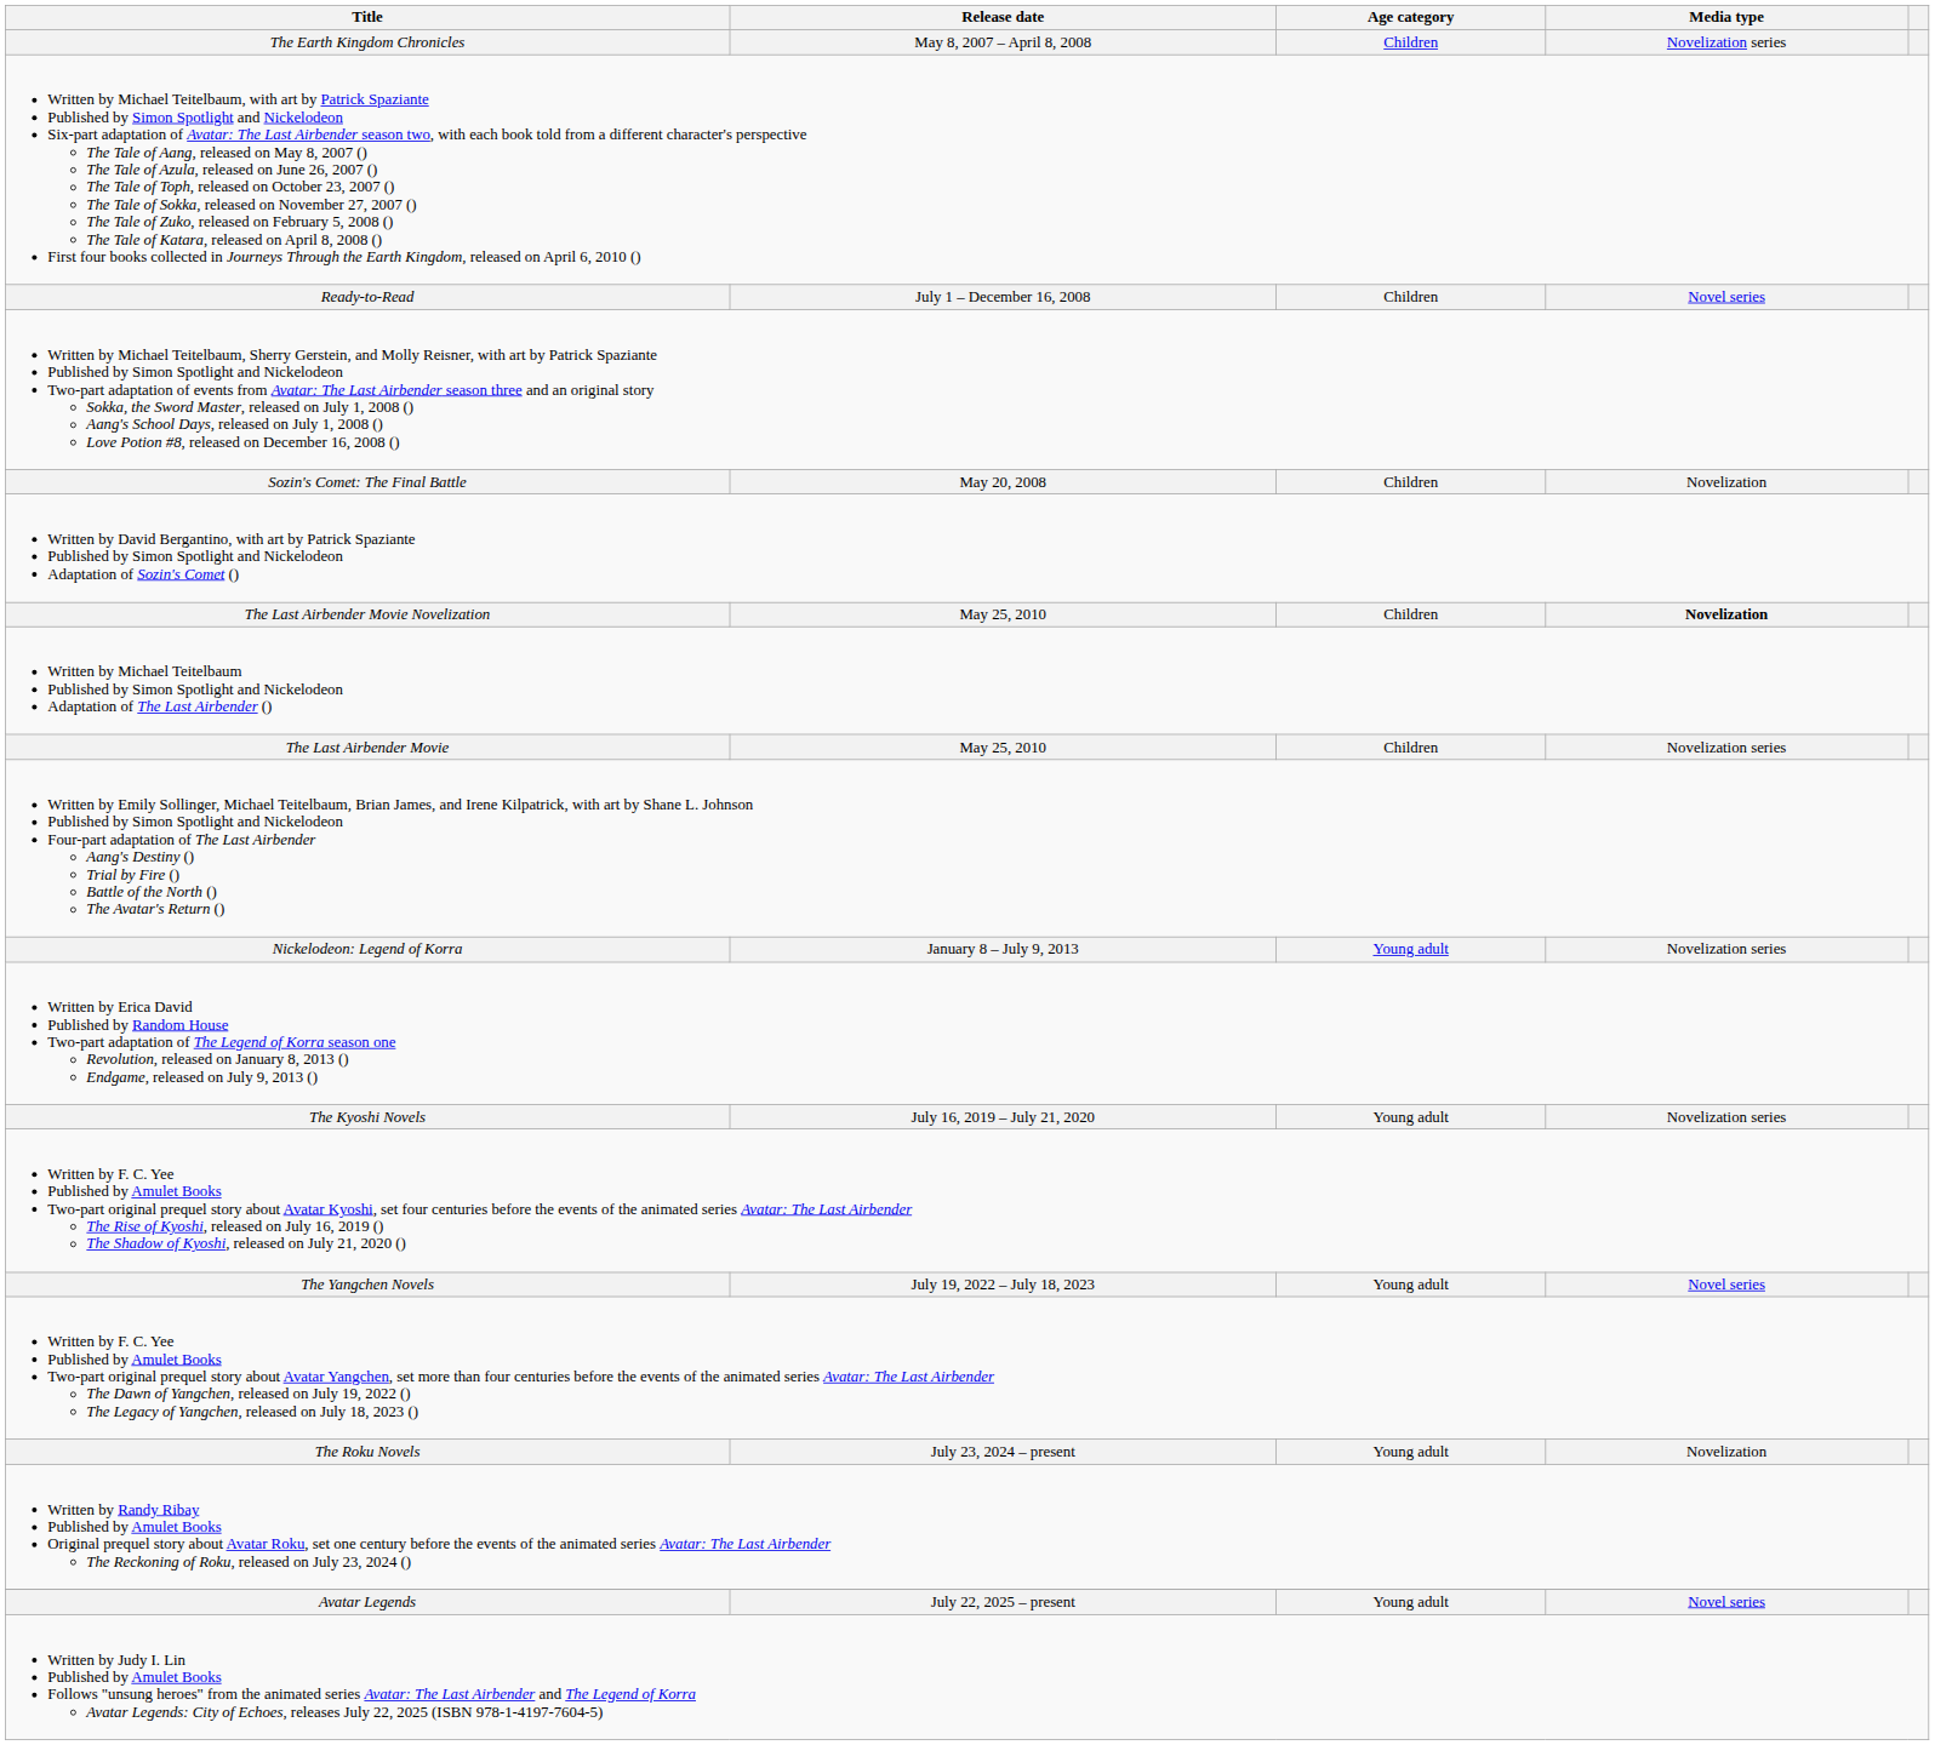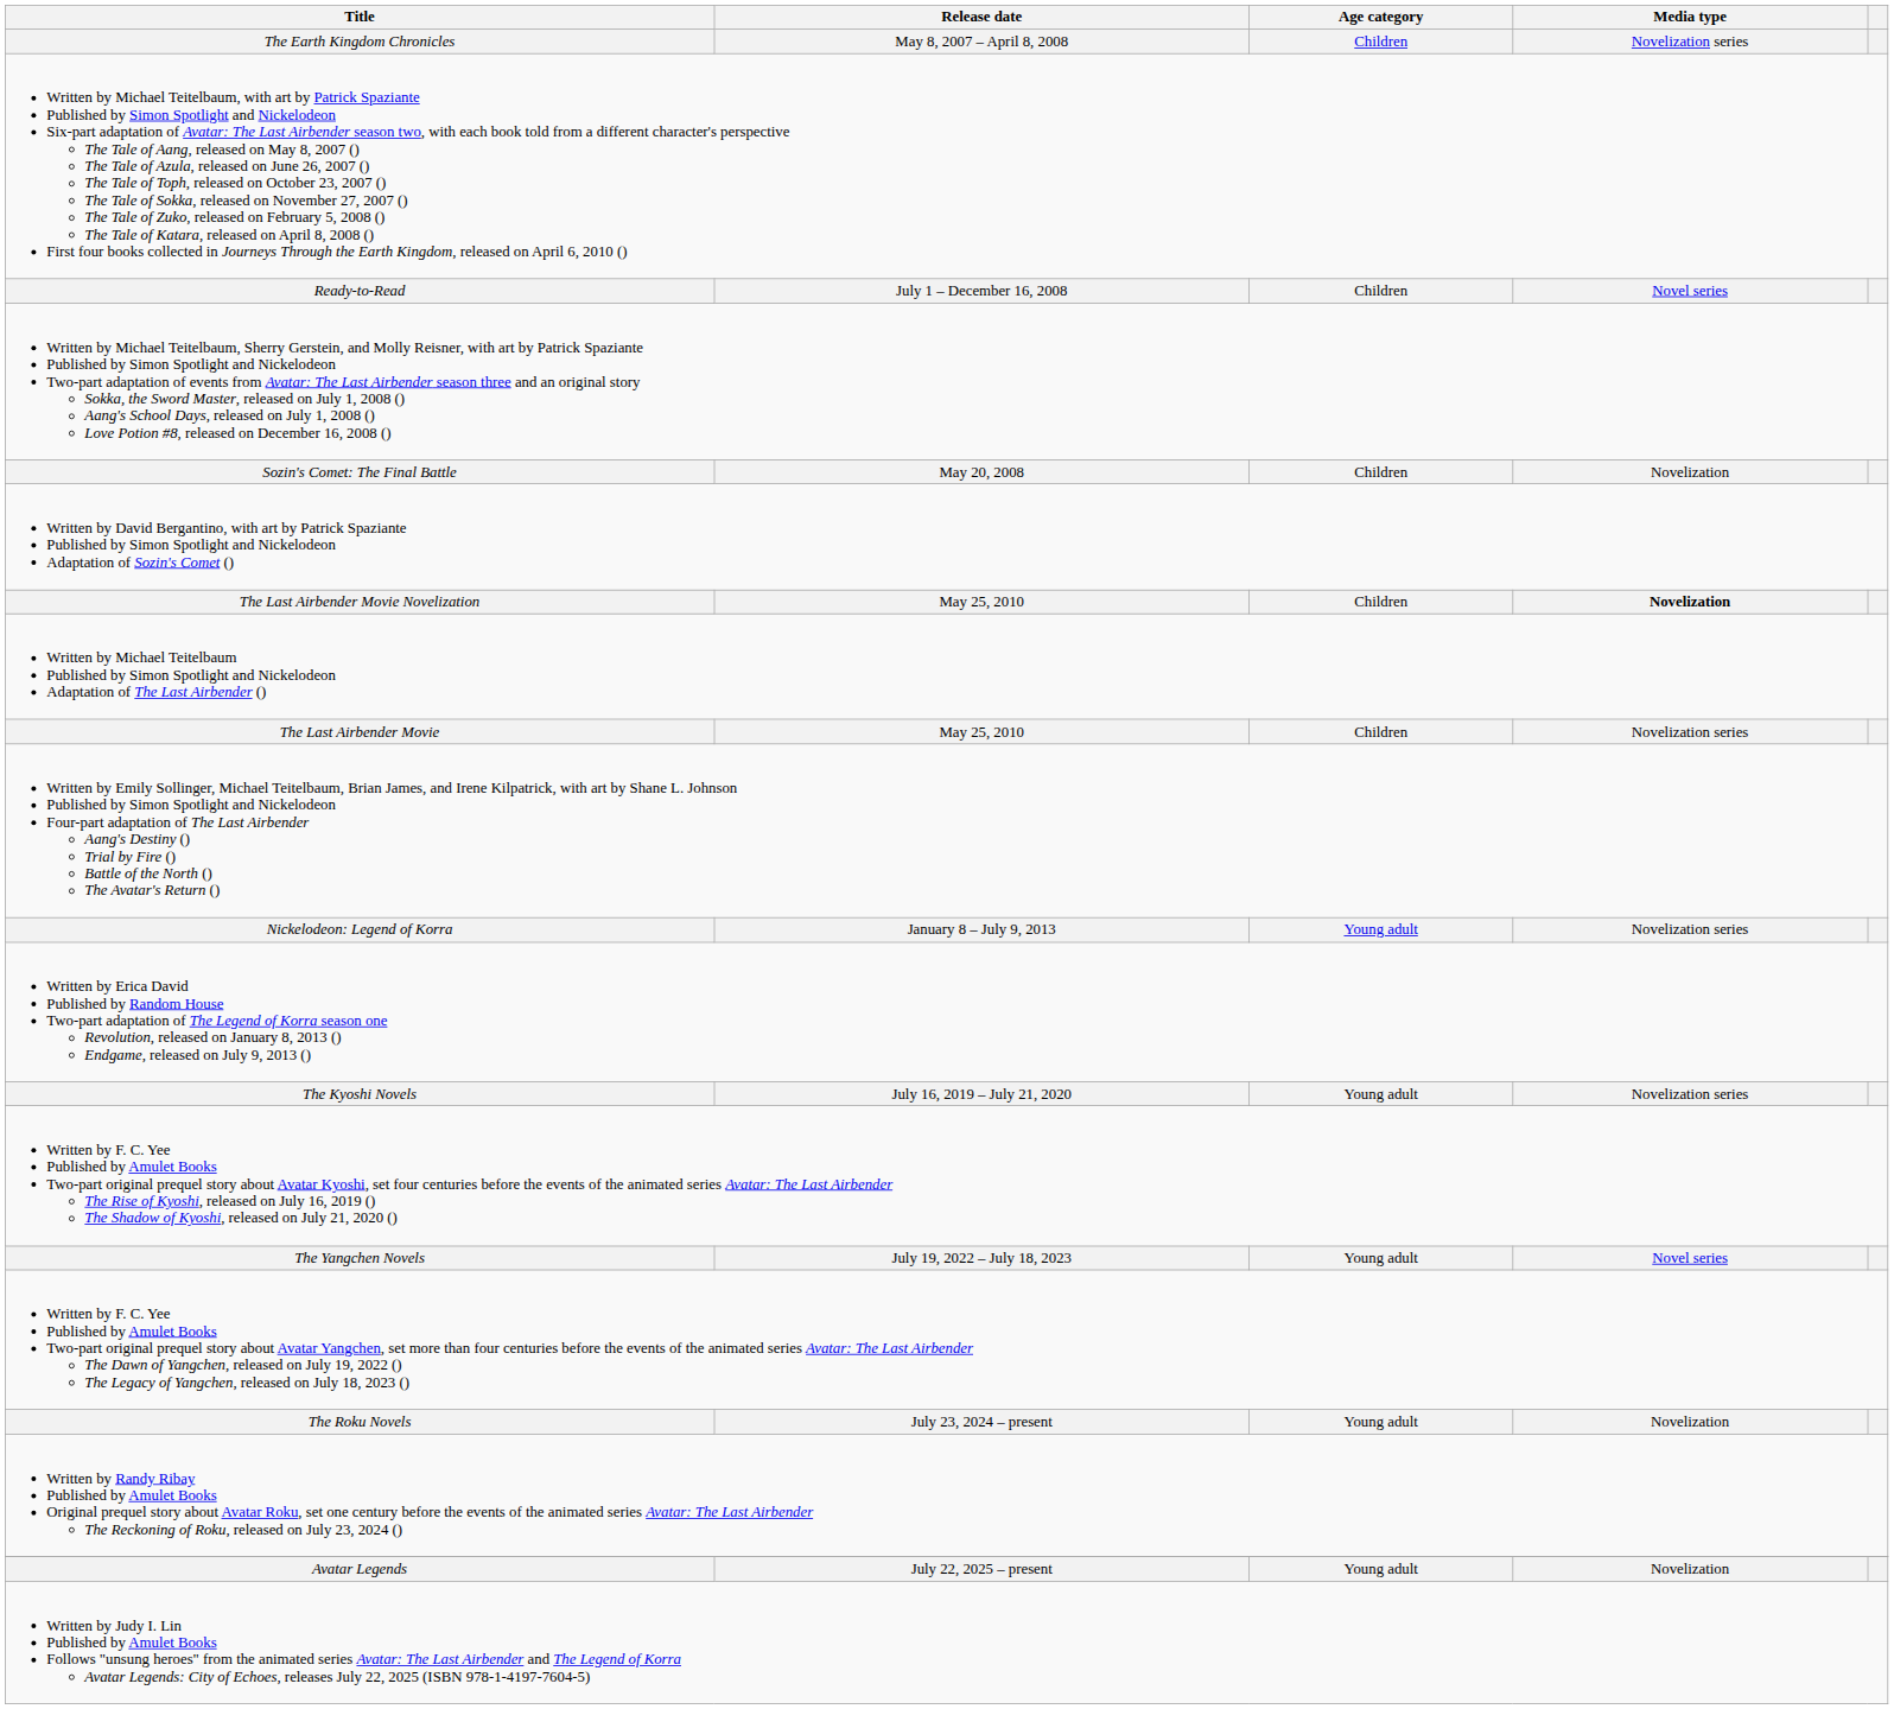Avatar Legends | Media type: Novel series -> Novelization
